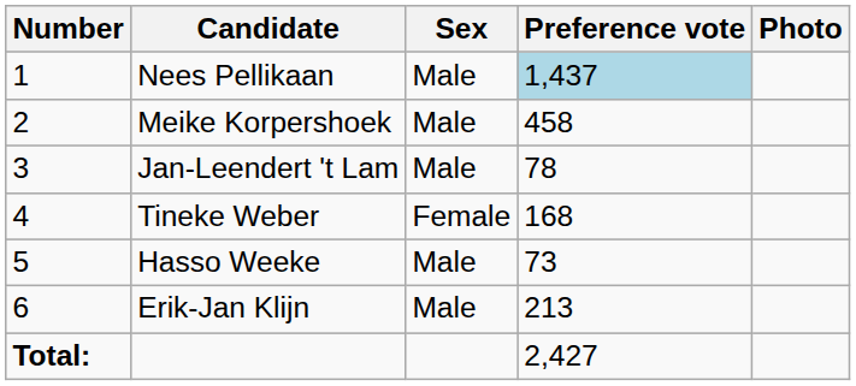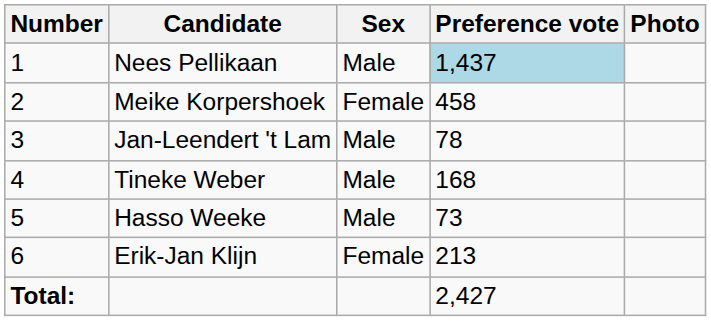Meike Korpershoek | Sex: Male -> Female
Tineke Weber | Sex: Female -> Male
Erik-Jan Klijn | Sex: Male -> Female
